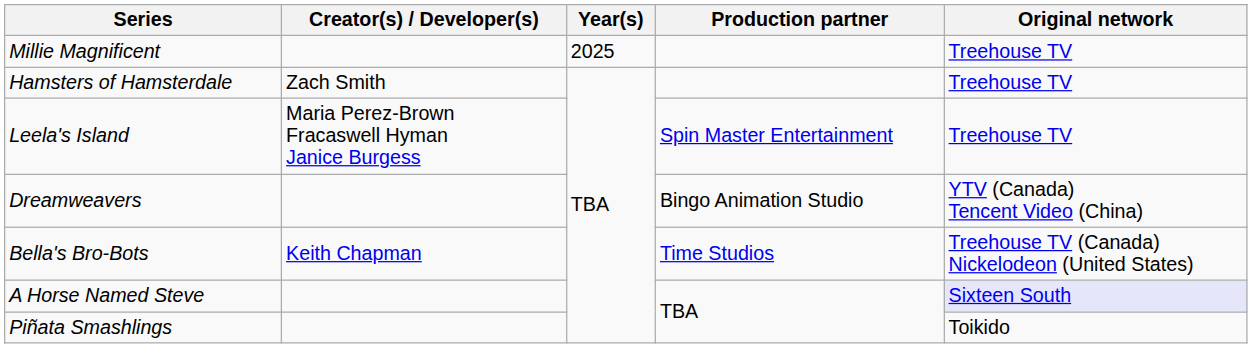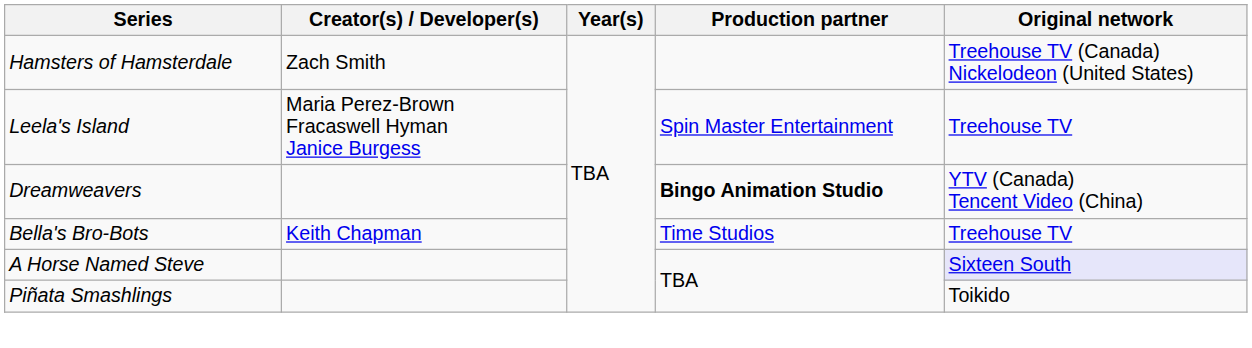- row: Millie Magnificent | 2025 | Treehouse TV
Hamsters of Hamsterdale | Original network: Treehouse TV -> Treehouse TV (Canada) Nickelodeon (United States)
Dreamweavers | Production partner: normal -> bold
Bella's Bro-Bots | Original network: Treehouse TV (Canada) Nickelodeon (United States) -> Treehouse TV
